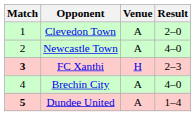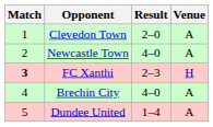columns swapped: Venue <-> Result
Dundee United | Match: bold -> normal
